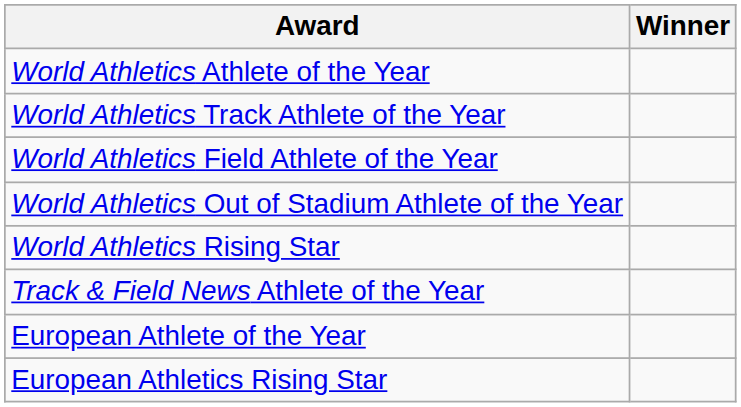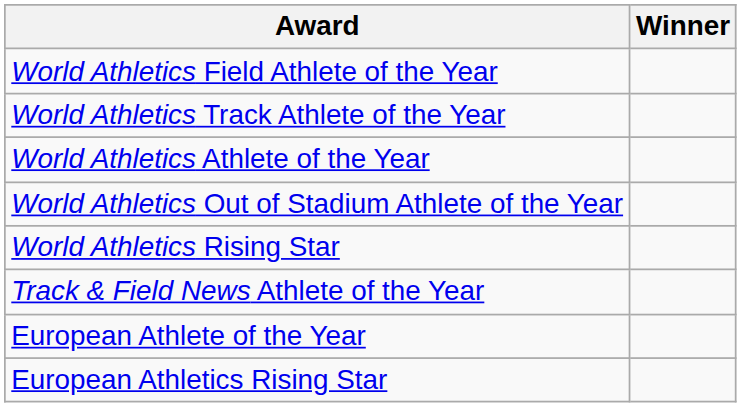rows swapped: World Athletics Athlete of the Year <-> World Athletics Field Athlete of the Year
